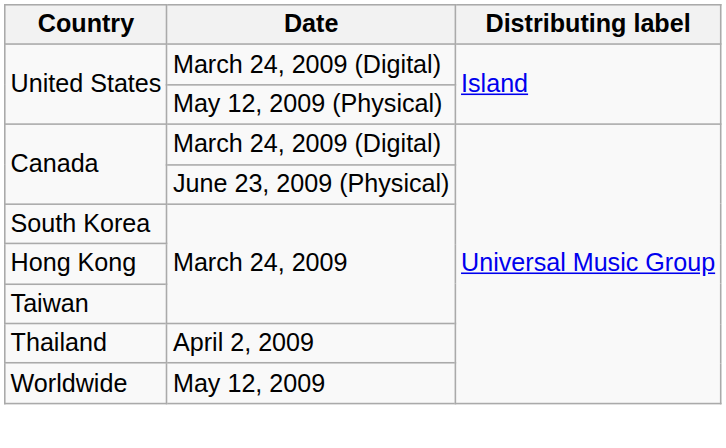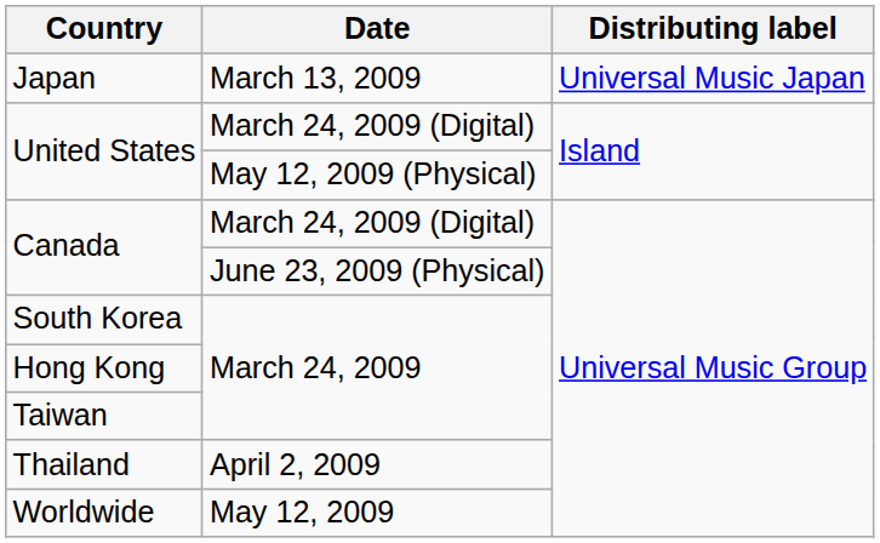+ row: Japan | March 13, 2009 | Universal Music Japan
